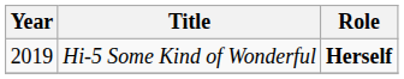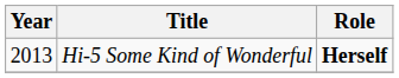Hi-5 Some Kind of Wonderful | Year: 2019 -> 2013
